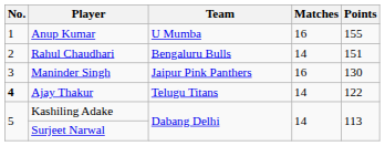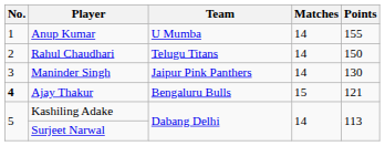Anup Kumar | Matches: 16 -> 14
Rahul Chaudhari | Team: Bengaluru Bulls -> Telugu Titans
Rahul Chaudhari | Points: 151 -> 150
Maninder Singh | Matches: 16 -> 14
Ajay Thakur | Team: Telugu Titans -> Bengaluru Bulls
Ajay Thakur | Matches: 14 -> 15
Ajay Thakur | Points: 122 -> 121
